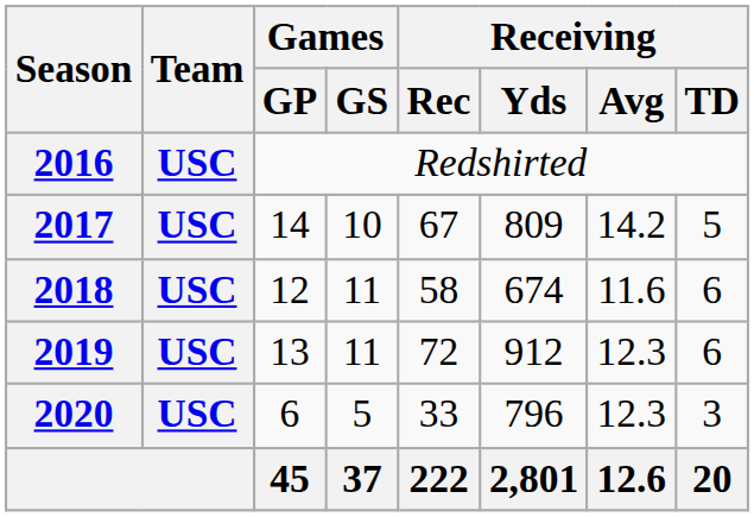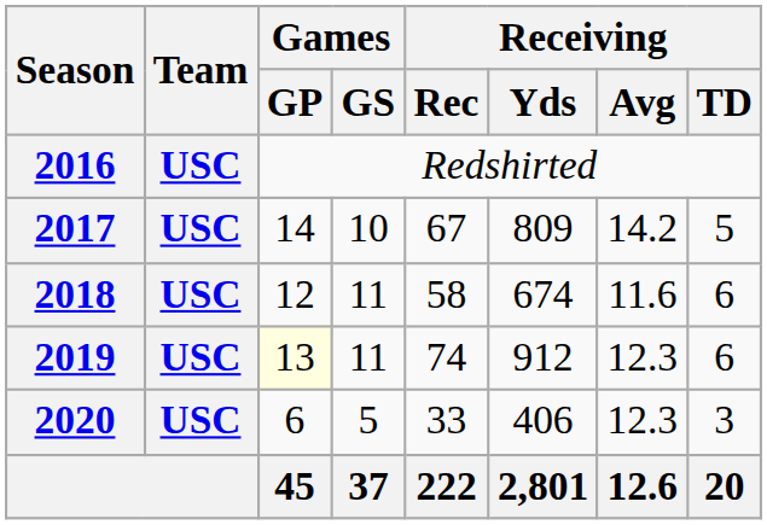2019 | Games / GP: no background -> lightyellow background
2019 | Receiving / Rec: 72 -> 74
2020 | Receiving / Yds: 796 -> 406
